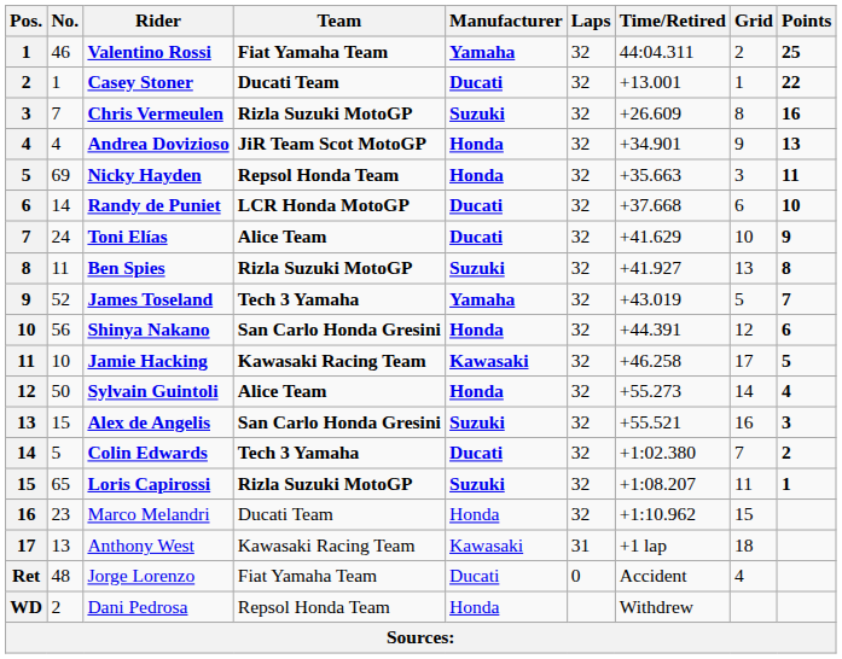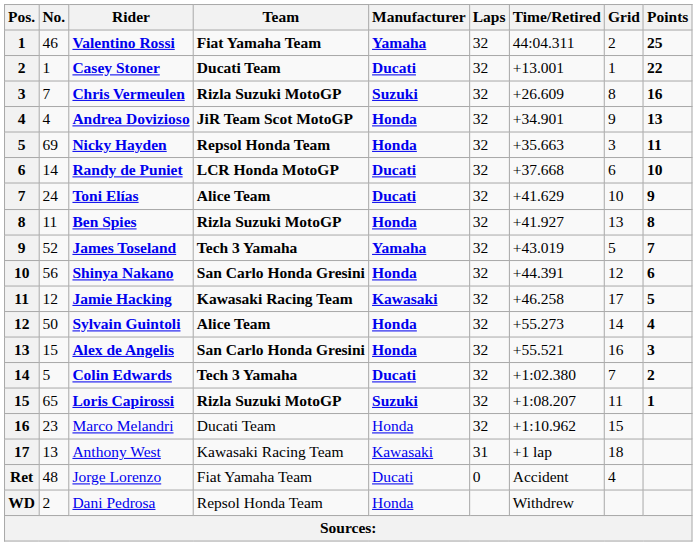Ben Spies | Manufacturer: Suzuki -> Honda
Jamie Hacking | No.: 10 -> 12
Alex de Angelis | Manufacturer: Suzuki -> Honda
